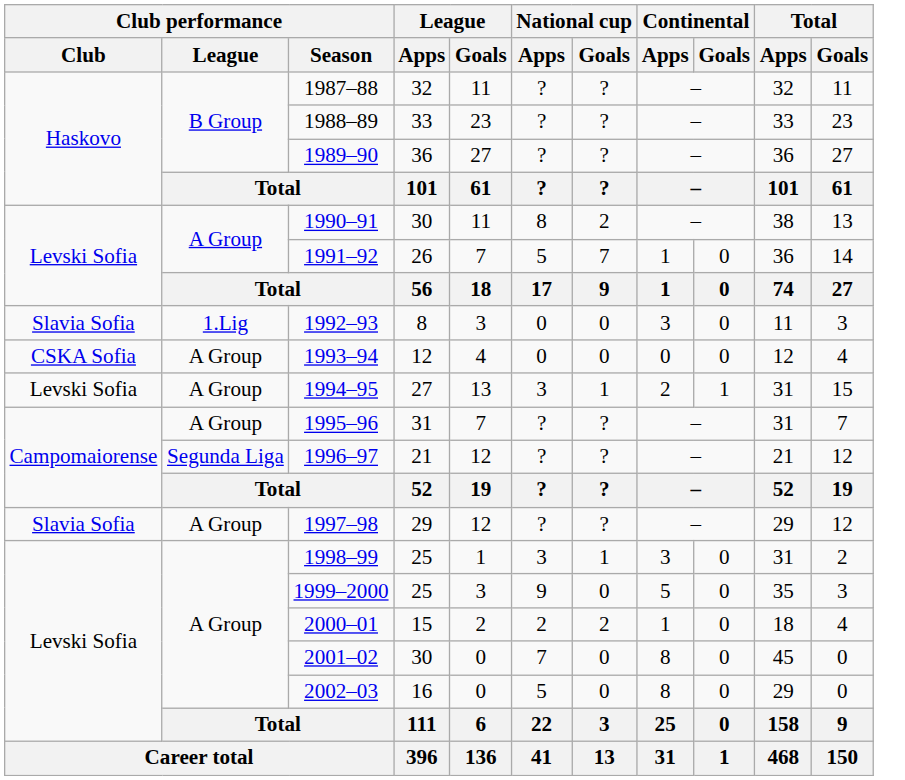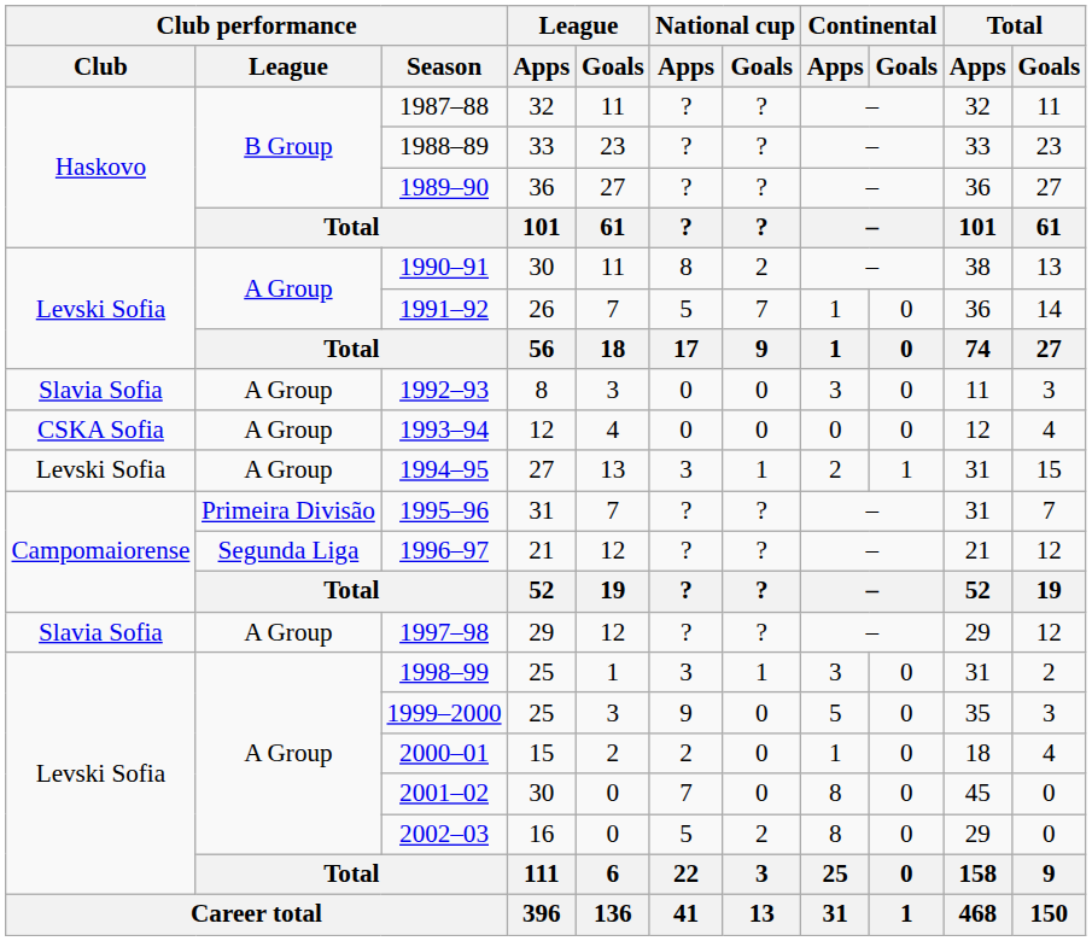1992–93 | Club performance / League: 1.Lig -> A Group
1995–96 | Club performance / League: A Group -> Primeira Divisão
2000–01 | National cup / Goals: 2 -> 0
2002–03 | National cup / Goals: 0 -> 2
